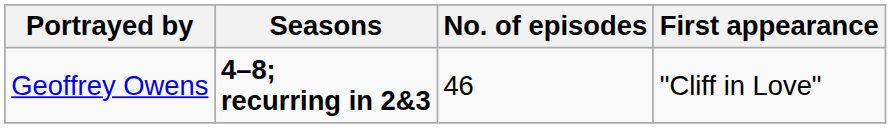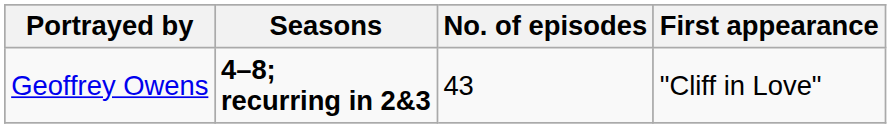Geoffrey Owens | No. of episodes: 46 -> 43
